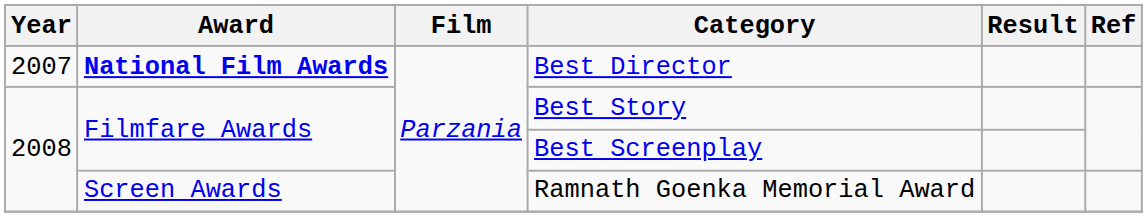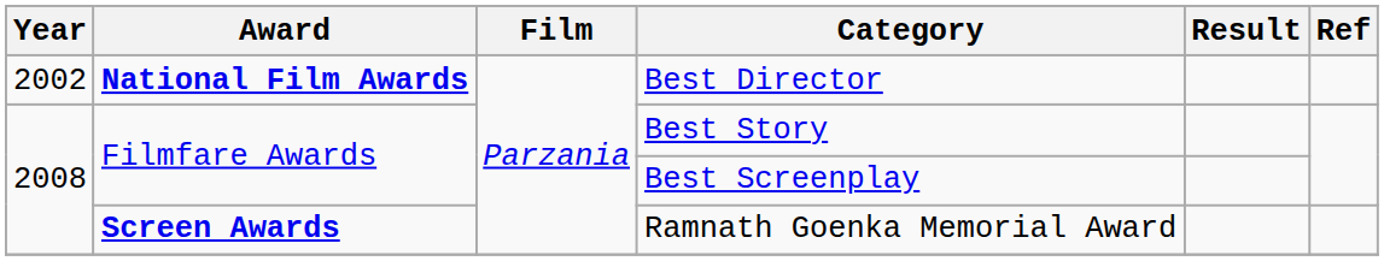Best Director | Year: 2007 -> 2002
Ramnath Goenka Memorial Award | Award: normal -> bold
